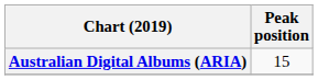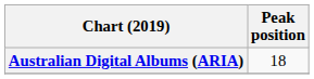Australian Digital Albums (ARIA) | Peak position: 15 -> 18
